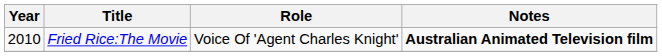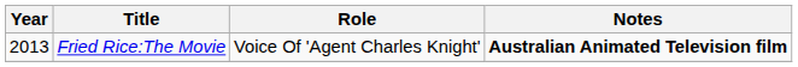Fried Rice:The Movie | Year: 2010 -> 2013
